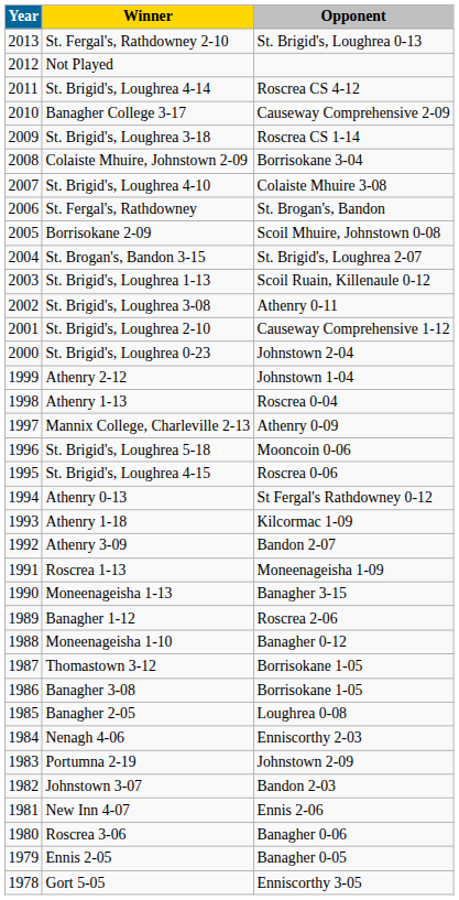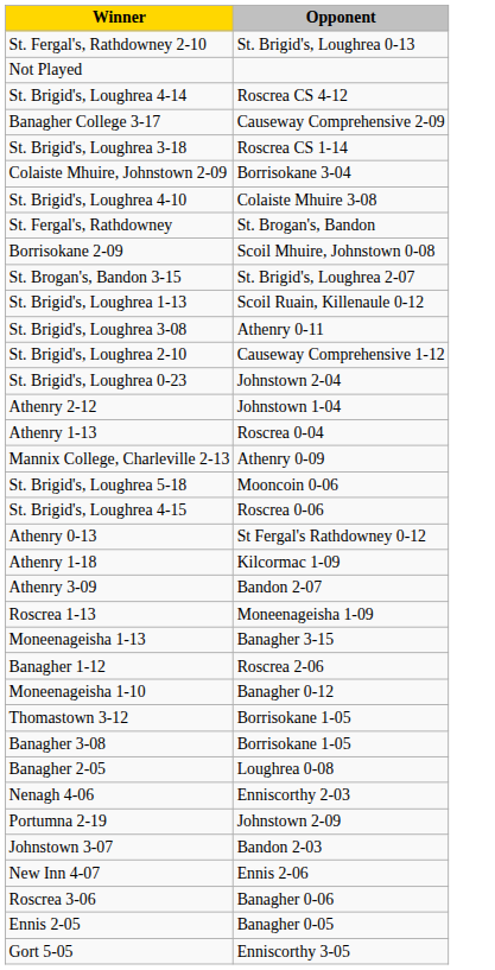- column: Year | 2013 | 2012 | 2011 | 2010 | 2009 | 2008 | 2007 | 2006 | 2005 | 2004 | 2003 | 2002 | 2001 | 2000 | 1999 | 1998 | 1997 | 1996 | 1995 | 1994 | 1993 | 1992 | 1991 | 1990 | 1989 | 1988 | 1987 | 1986 | 1985 | 1984 | 1983 | 1982 | 1981 | 1980 | 1979 | 1978
